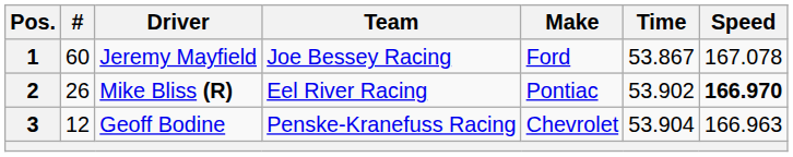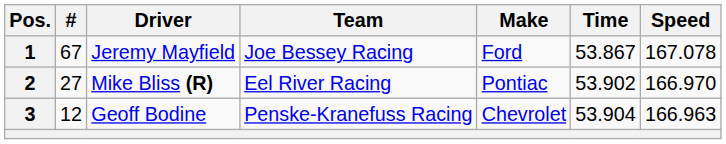1 | #: 60 -> 67
2 | #: 26 -> 27
2 | Speed: bold -> normal
